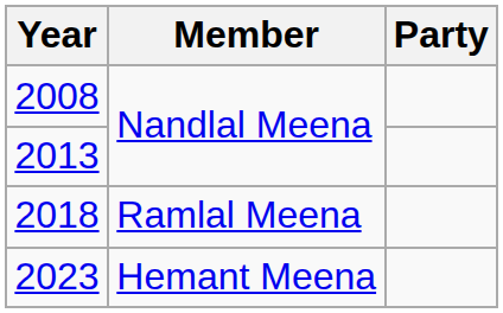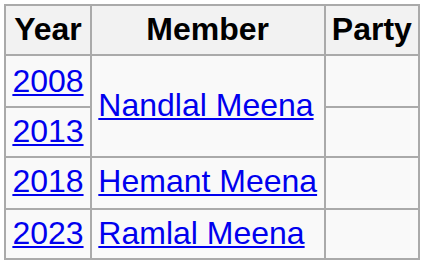2018 | Member: Ramlal Meena -> Hemant Meena
2023 | Member: Hemant Meena -> Ramlal Meena
